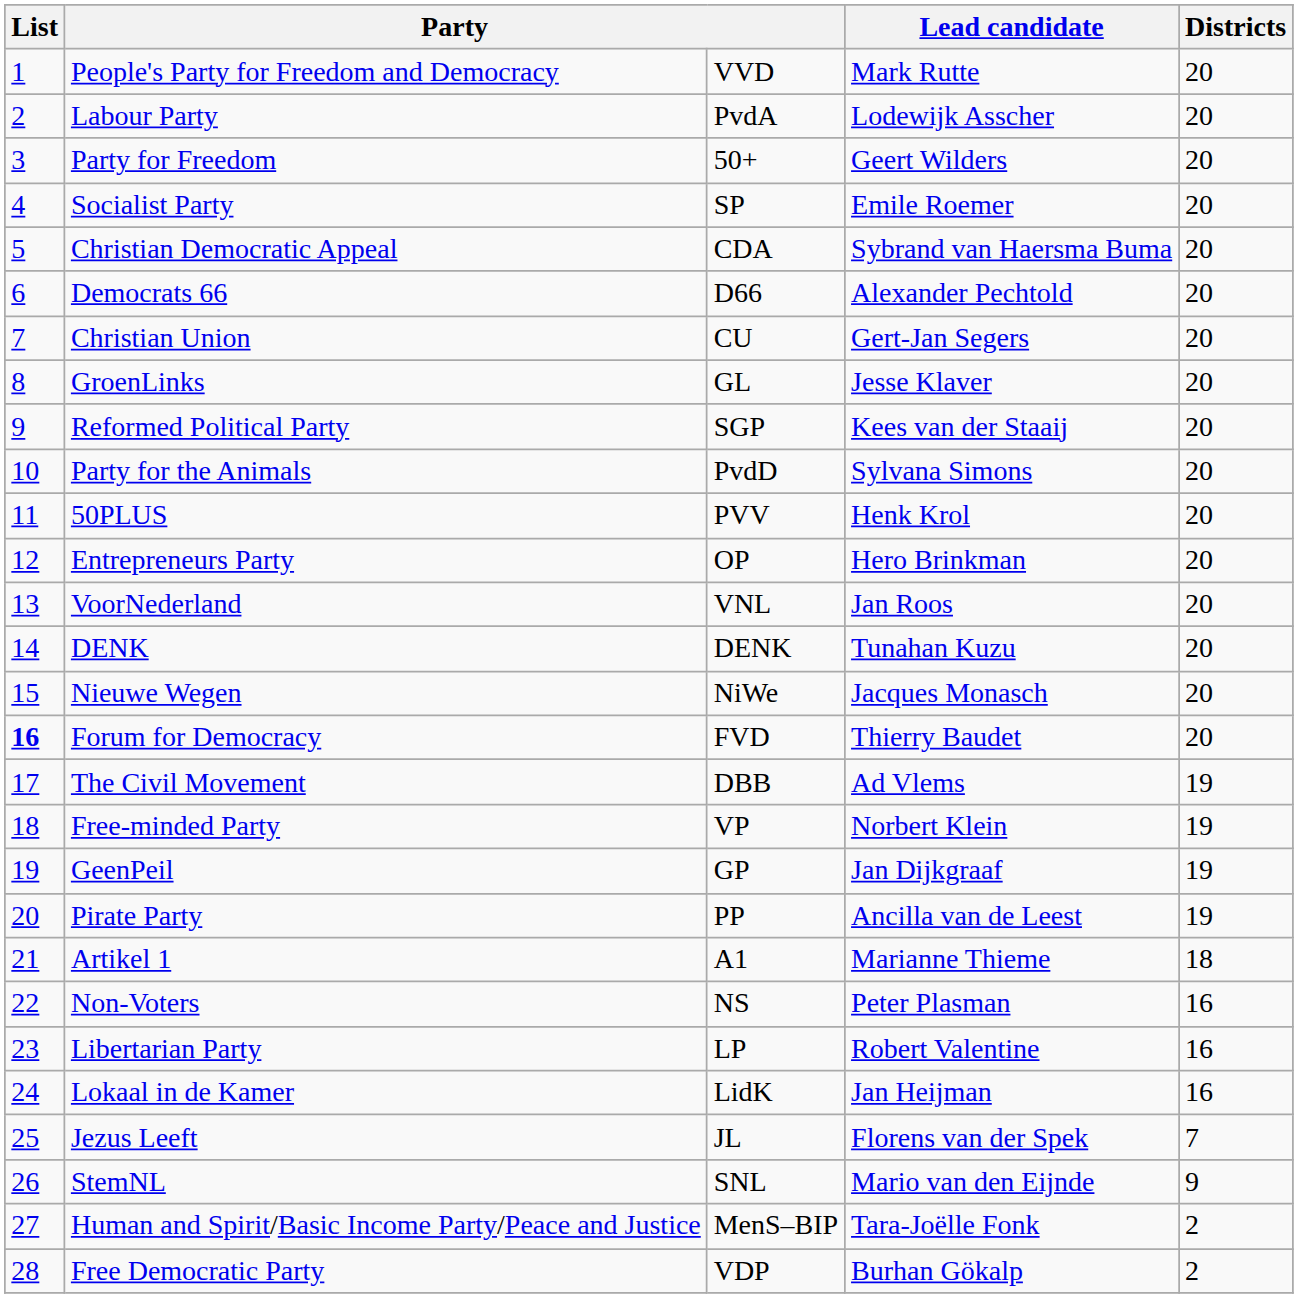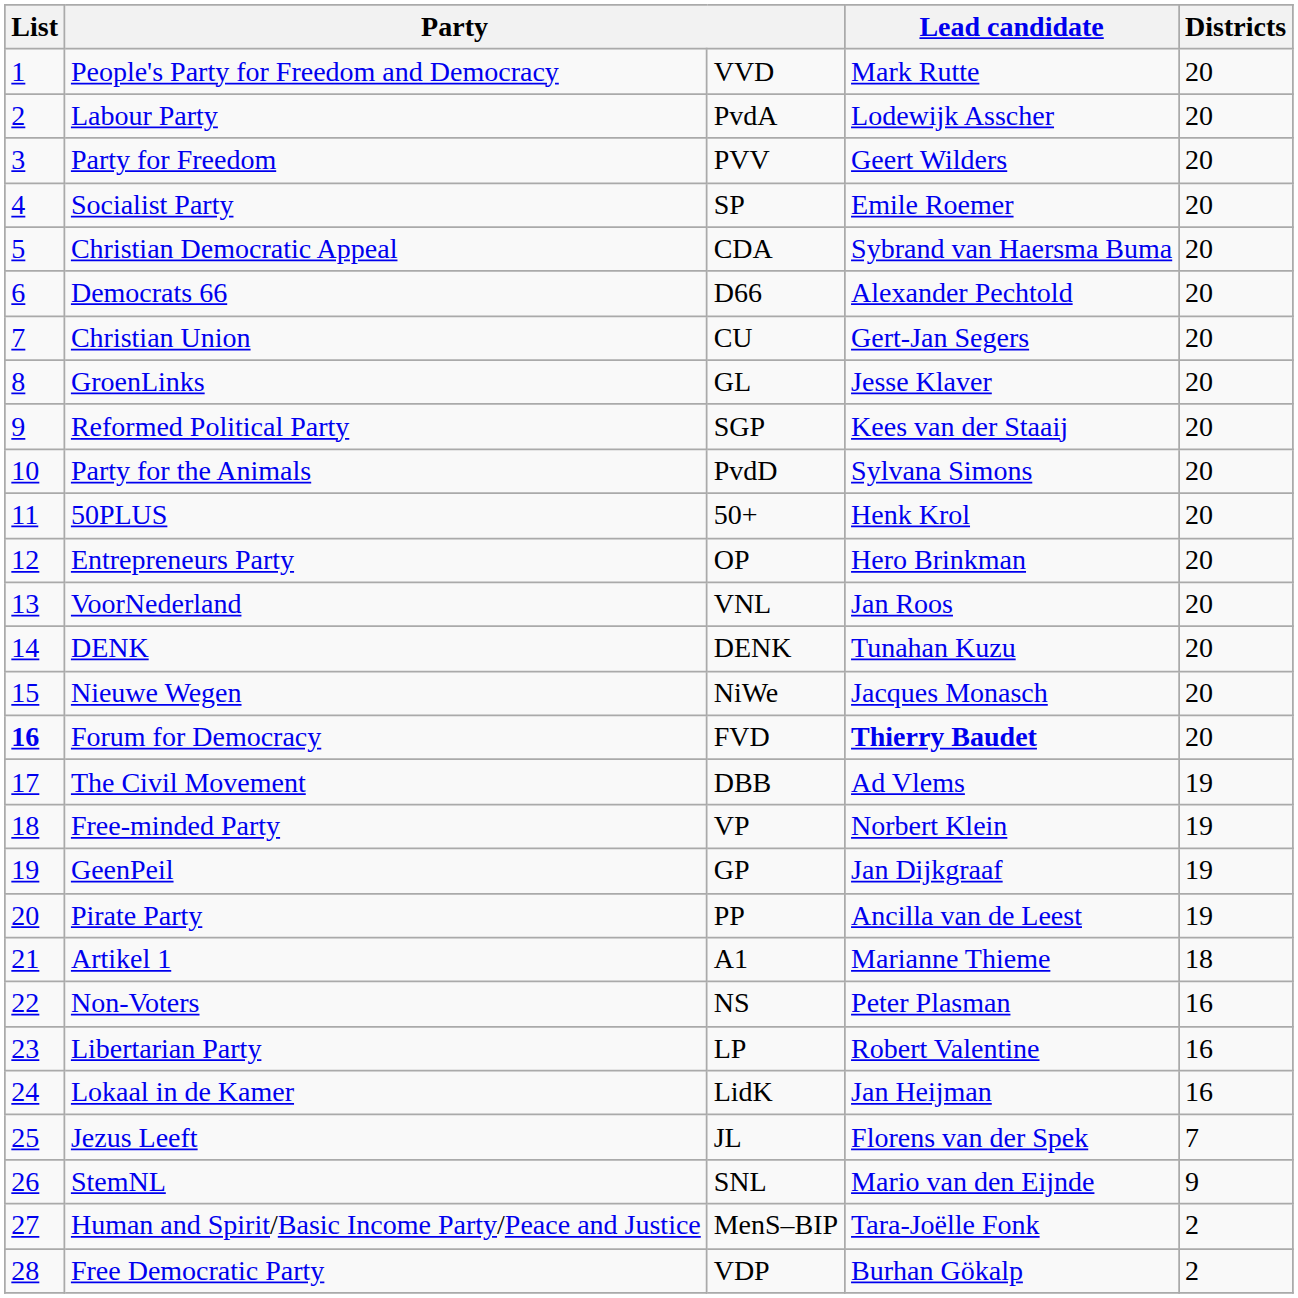Party for Freedom | column 3: 50+ -> PVV
50PLUS | column 3: PVV -> 50+
Forum for Democracy | Lead candidate: normal -> bold
